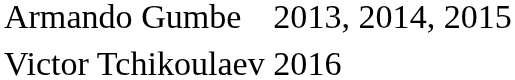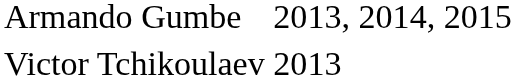Victor Tchikoulaev | column 3: 2016 -> 2013
